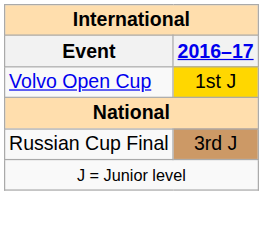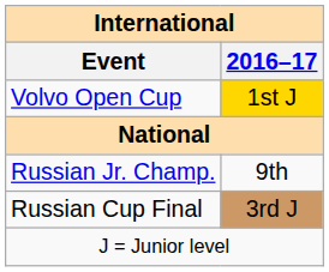+ row: Russian Jr. Champ. | 9th
